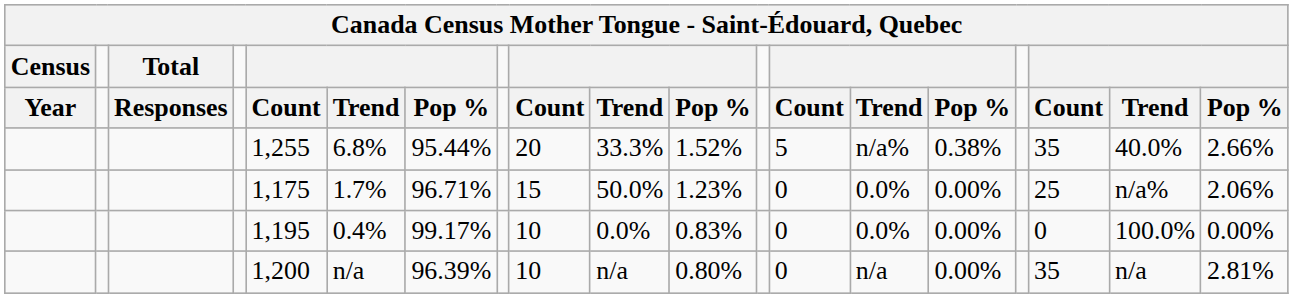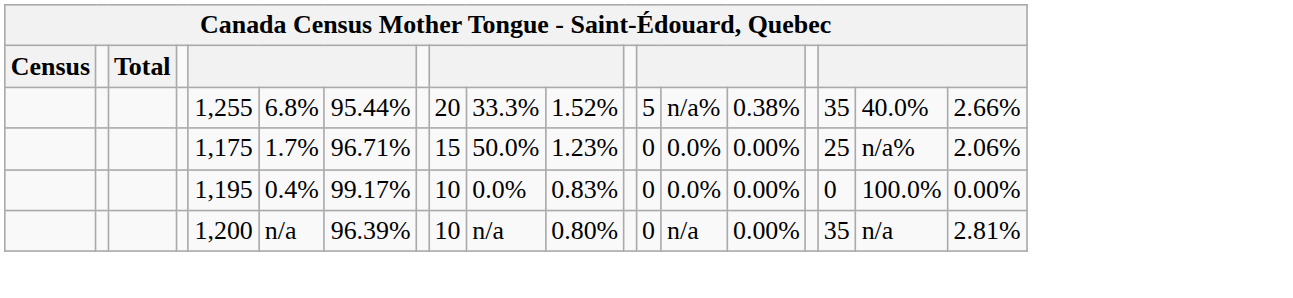- row: Year | Responses | Count | Trend | Pop % | Count | Trend | Pop % | Count | Trend | Pop % | Count | Trend | Pop %
